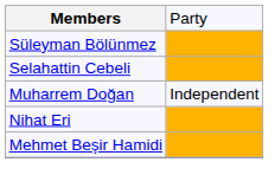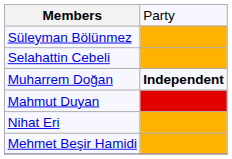Muharrem Doğan | column 2: normal -> bold
+ row: Mahmut Duyan
